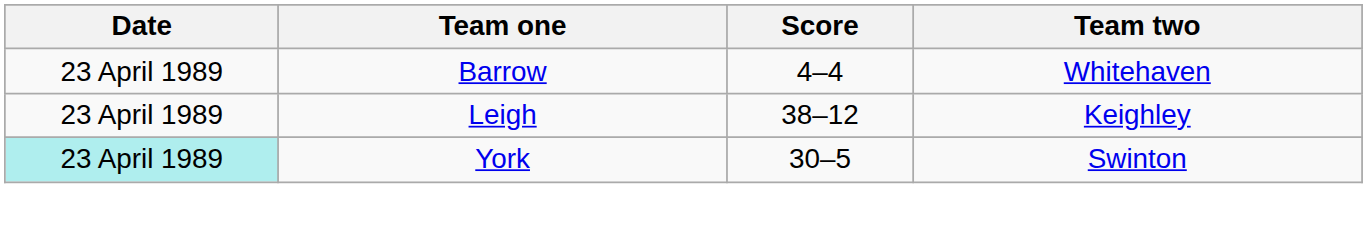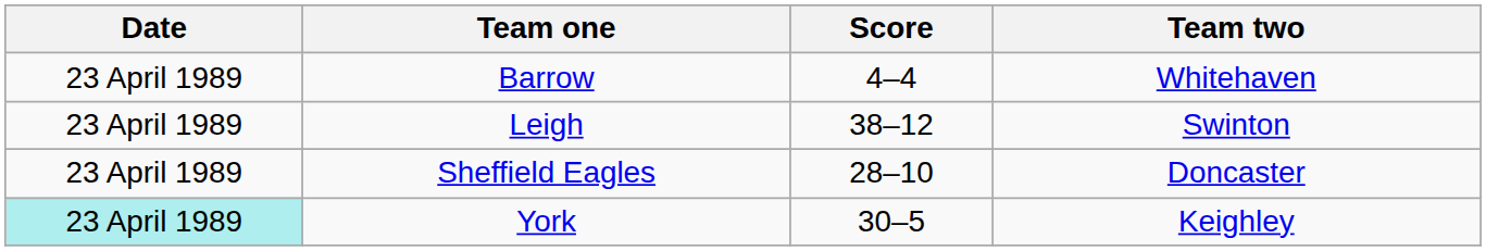Leigh | Team two: Keighley -> Swinton
+ row: 23 April 1989 | Sheffield Eagles | 28–10 | Doncaster
York | Team two: Swinton -> Keighley
